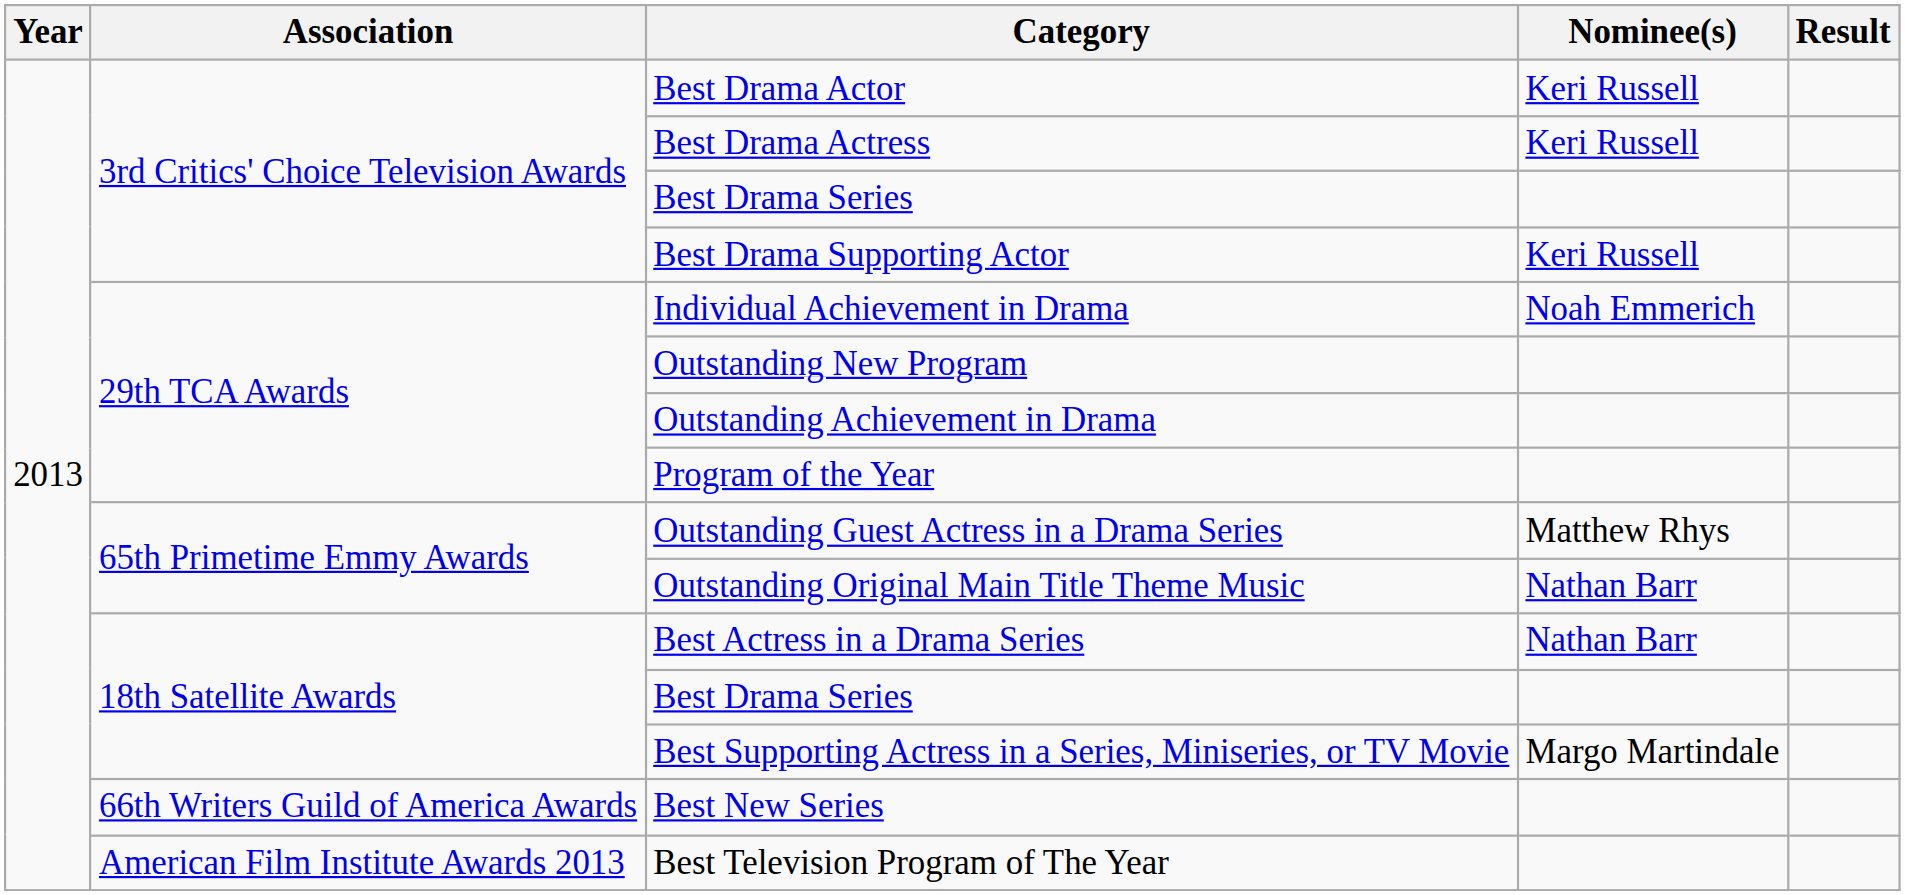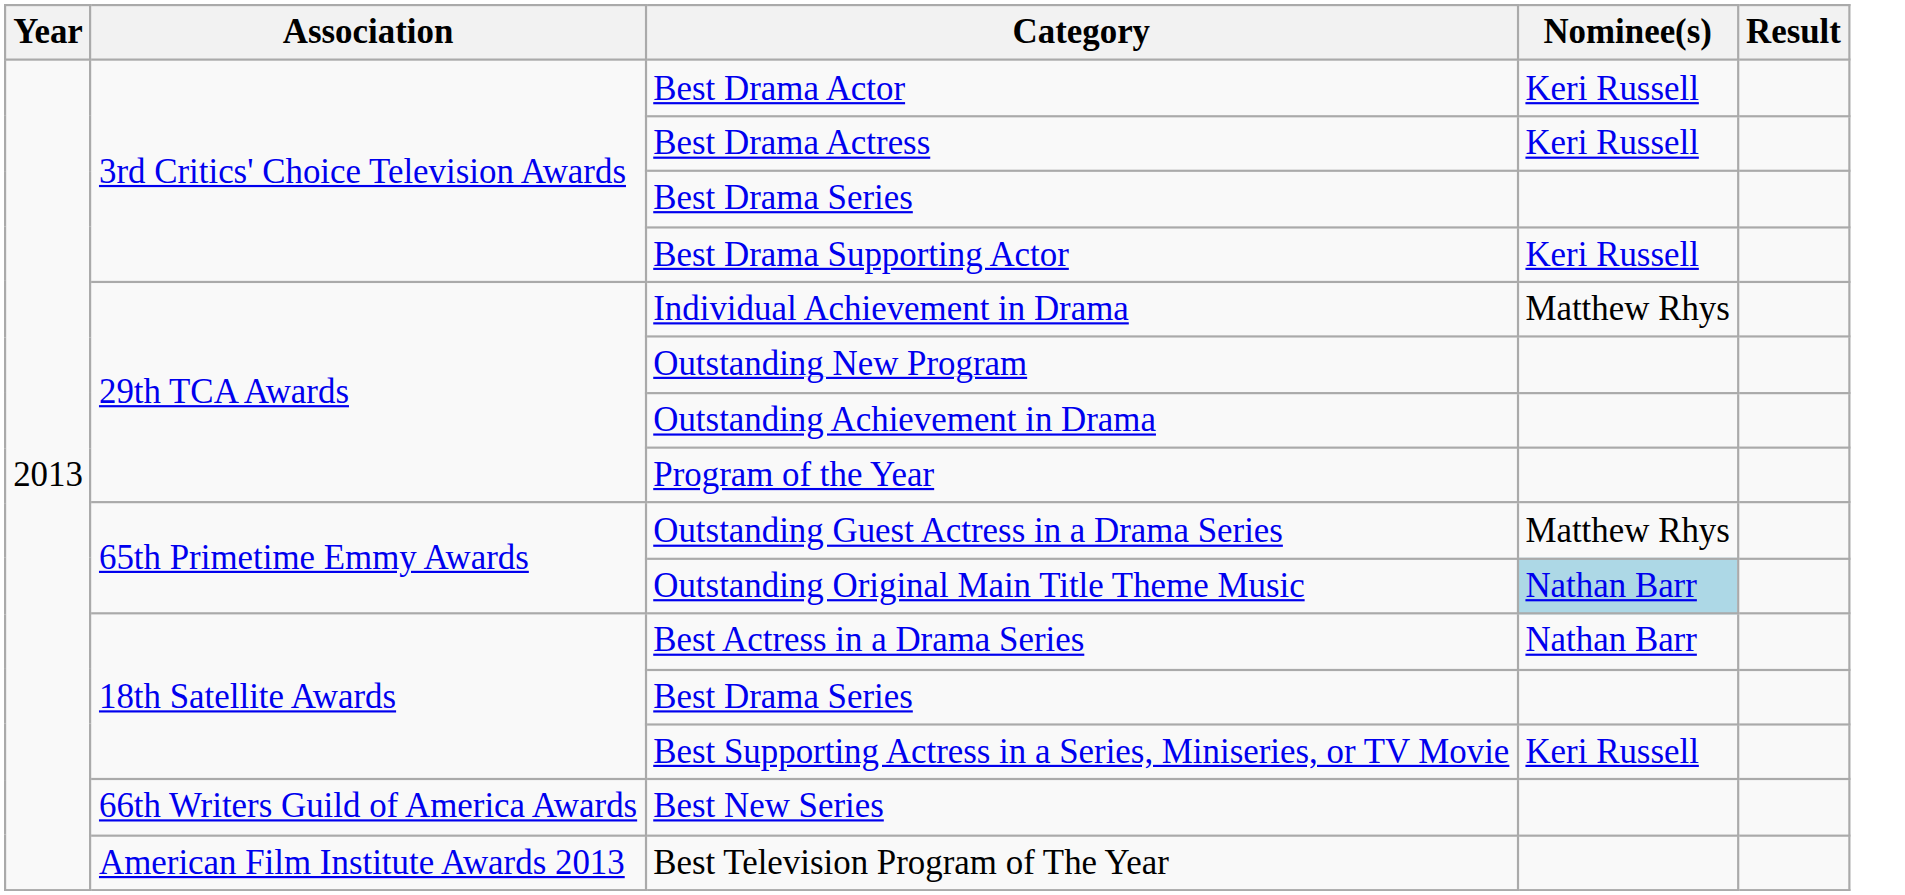Individual Achievement in Drama | Nominee(s): Noah Emmerich -> Matthew Rhys
Outstanding Original Main Title Theme Music | Nominee(s): no background -> lightblue background
Best Supporting Actress in a Series, Miniseries, or TV Movie | Nominee(s): Margo Martindale -> Keri Russell
